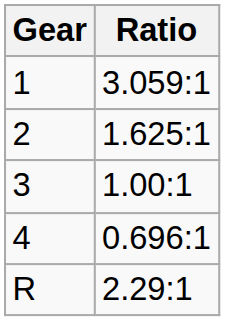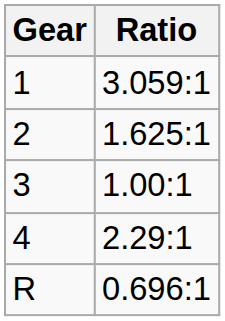4 | Ratio: 0.696:1 -> 2.29:1
R | Ratio: 2.29:1 -> 0.696:1
